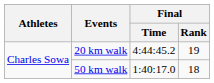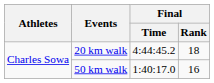20 km walk | Final / Rank: 19 -> 18
50 km walk | Final / Rank: 18 -> 16
